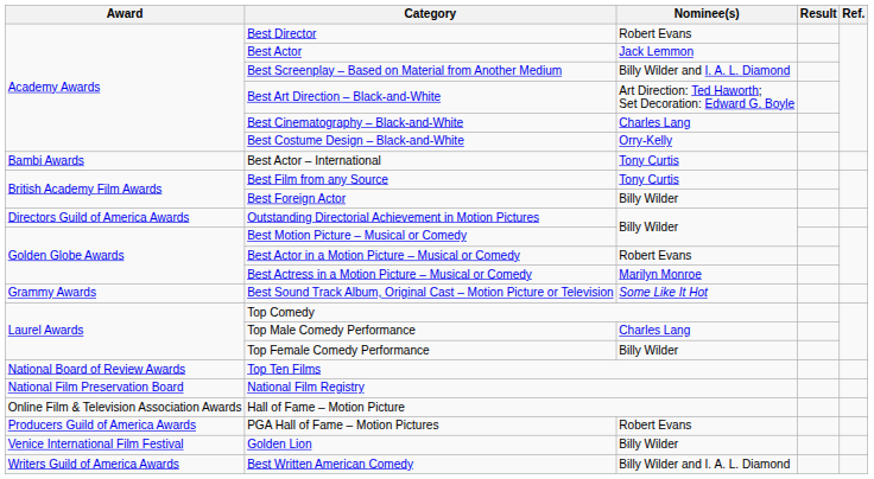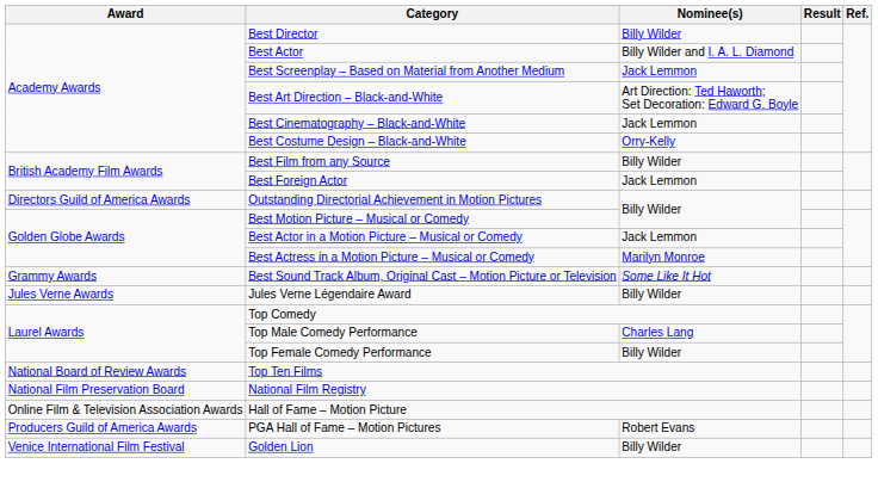Best Director | Nominee(s): Robert Evans -> Billy Wilder
Best Actor | Nominee(s): Jack Lemmon -> Billy Wilder and I. A. L. Diamond
Best Screenplay – Based on Material from Another Medium | Nominee(s): Billy Wilder and I. A. L. Diamond -> Jack Lemmon
Best Cinematography – Black-and-White | Nominee(s): Charles Lang -> Jack Lemmon
- row: Bambi Awards | Best Actor – International | Tony Curtis
Best Film from any Source | Nominee(s): Tony Curtis -> Billy Wilder
Best Foreign Actor | Nominee(s): Billy Wilder -> Jack Lemmon
Best Actor in a Motion Picture – Musical or Comedy | Nominee(s): Robert Evans -> Jack Lemmon
+ row: Jules Verne Awards | Jules Verne Légendaire Award | Billy Wilder
- row: Writers Guild of America Awards | Best Written American Comedy | Billy Wilder and I. A. L. Diamond
